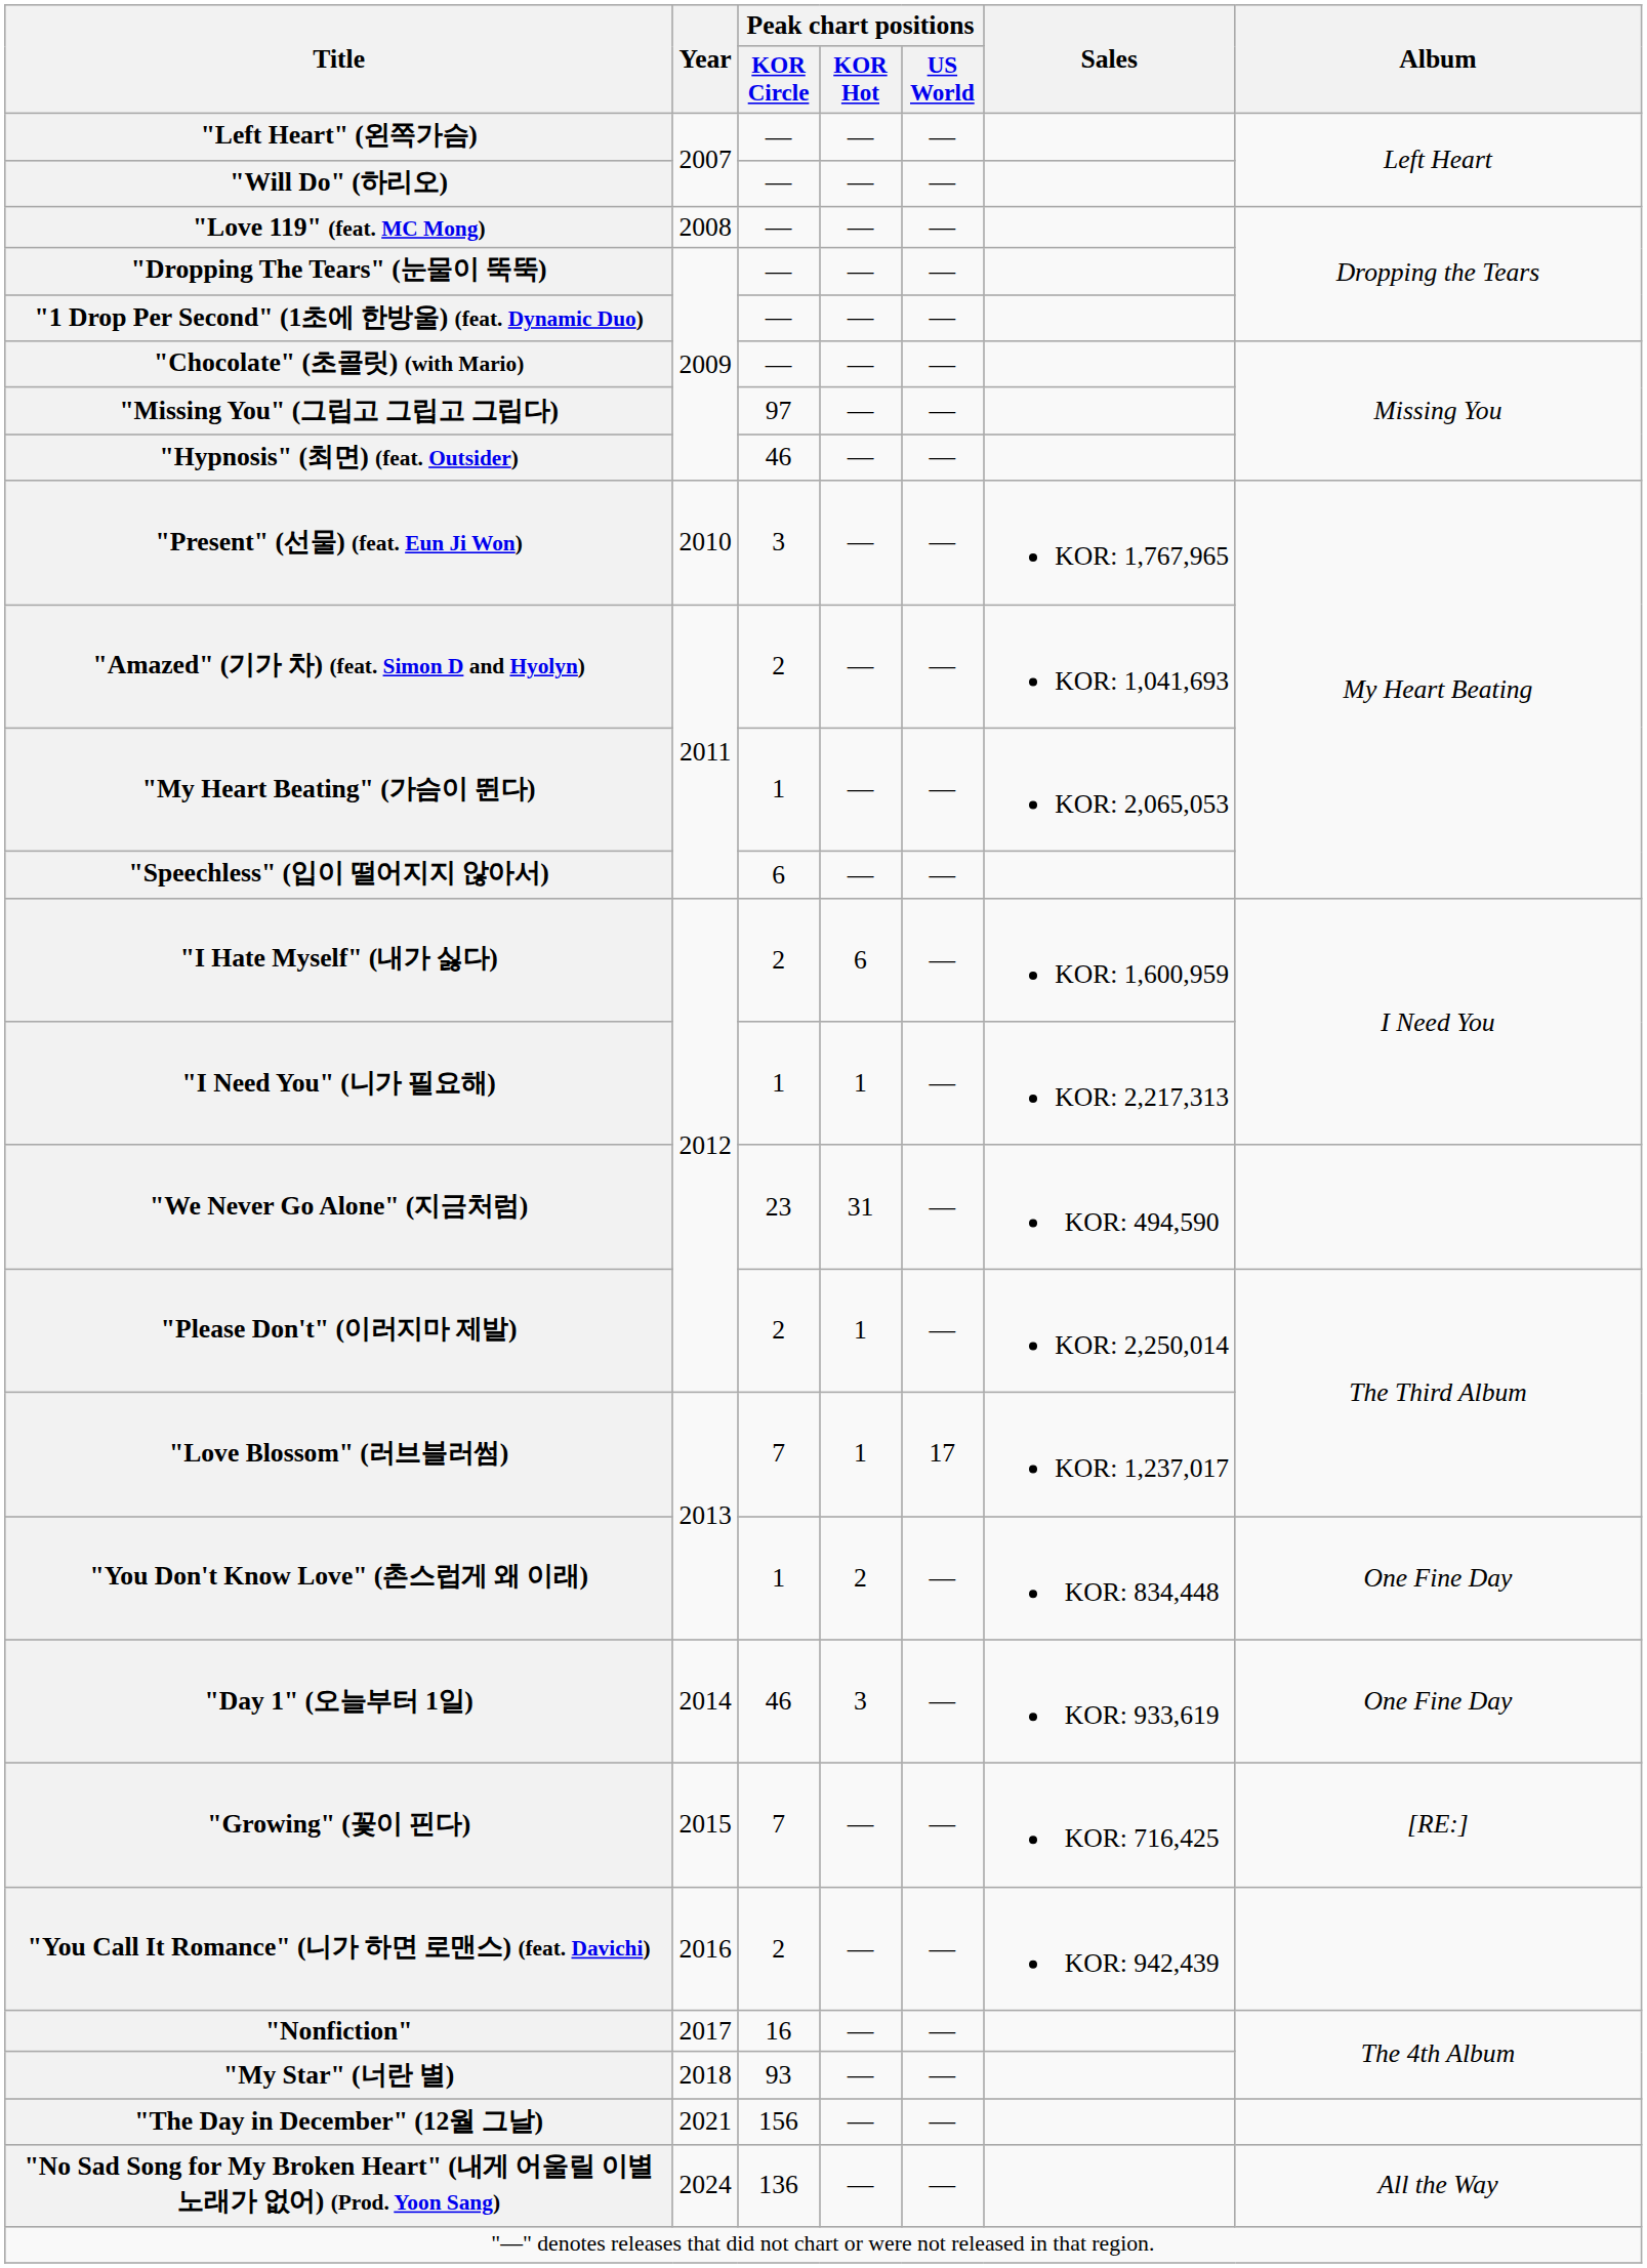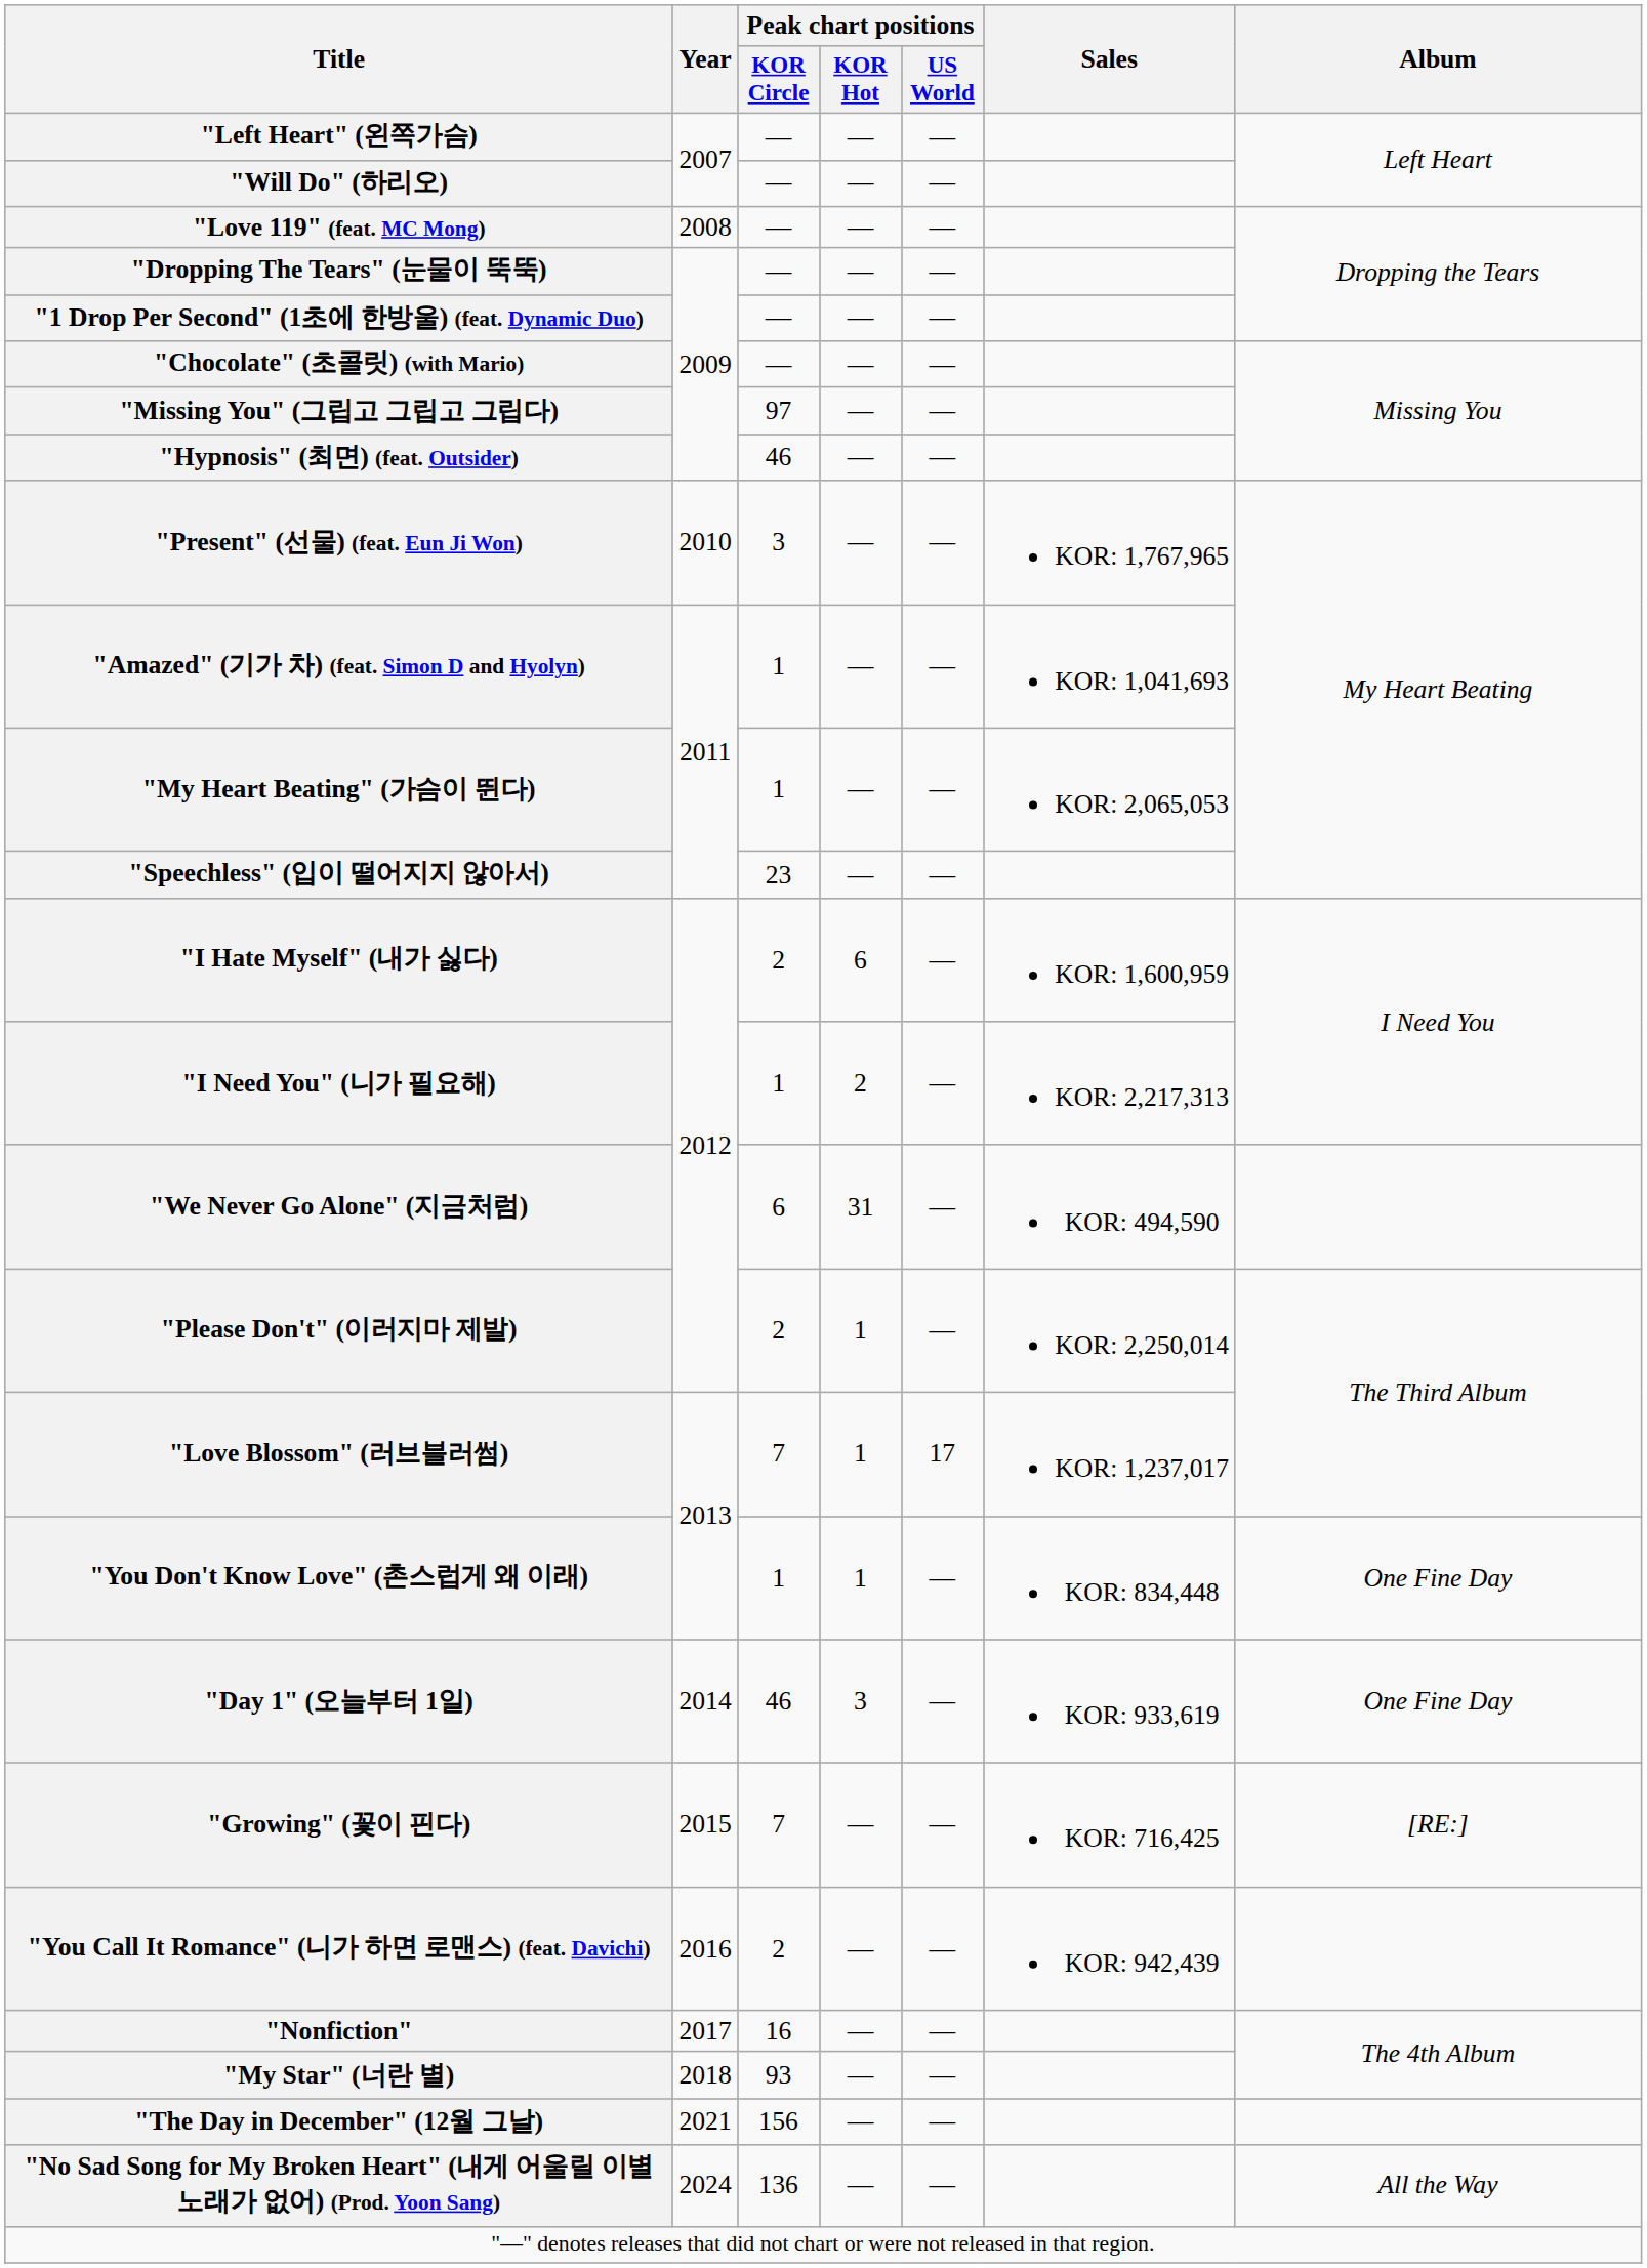"Amazed" (기가 차) (feat. Simon D and Hyolyn) | Peak chart positions / KOR Circle: 2 -> 1
"Speechless" (입이 떨어지지 않아서) | Peak chart positions / KOR Circle: 6 -> 23
"I Need You" (니가 필요해) | Peak chart positions / KOR Hot: 1 -> 2
"We Never Go Alone" (지금처럼) | Peak chart positions / KOR Circle: 23 -> 6
"You Don't Know Love" (촌스럽게 왜 이래) | Peak chart positions / KOR Hot: 2 -> 1
